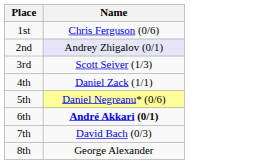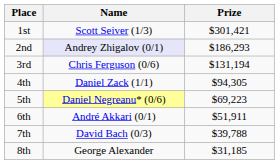+ column: Prize | $301,421 | $186,293 | $131,194 | $94,305 | $69,223 | $51,911 | $39,788 | $31,185
1st | Name: Chris Ferguson (0/6) -> Scott Seiver (1/3)
3rd | Name: Scott Seiver (1/3) -> Chris Ferguson (0/6)
6th | Name: bold -> normal
